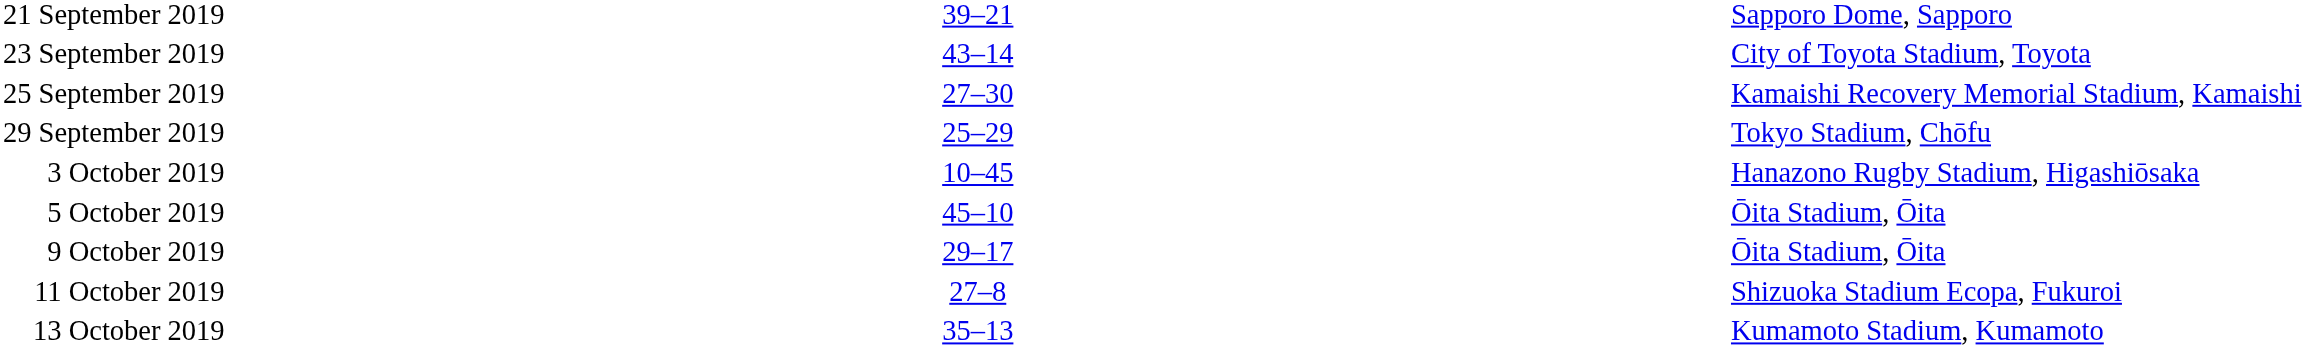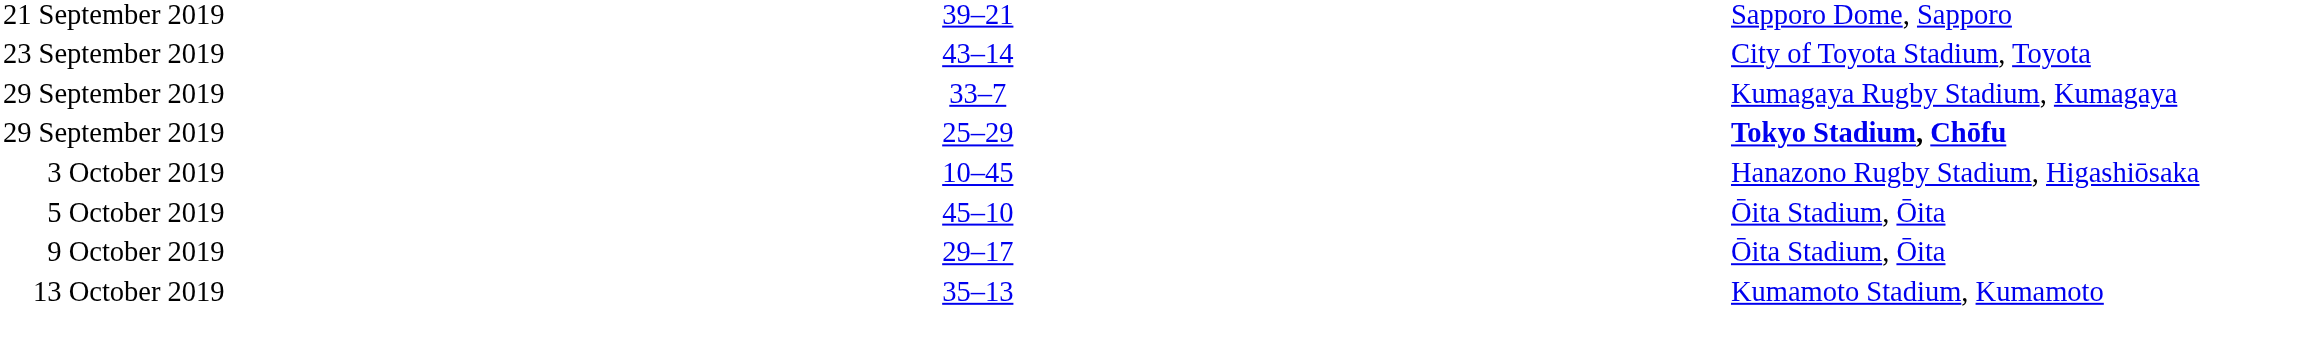- row: 25 September 2019 | 27–30 | Kamaishi Recovery Memorial Stadium, Kamaishi
+ row: 29 September 2019 | 33–7 | Kumagaya Rugby Stadium, Kumagaya
29 September 2019 / 25–29 | column 5: normal -> bold
- row: 11 October 2019 | 27–8 | Shizuoka Stadium Ecopa, Fukuroi
